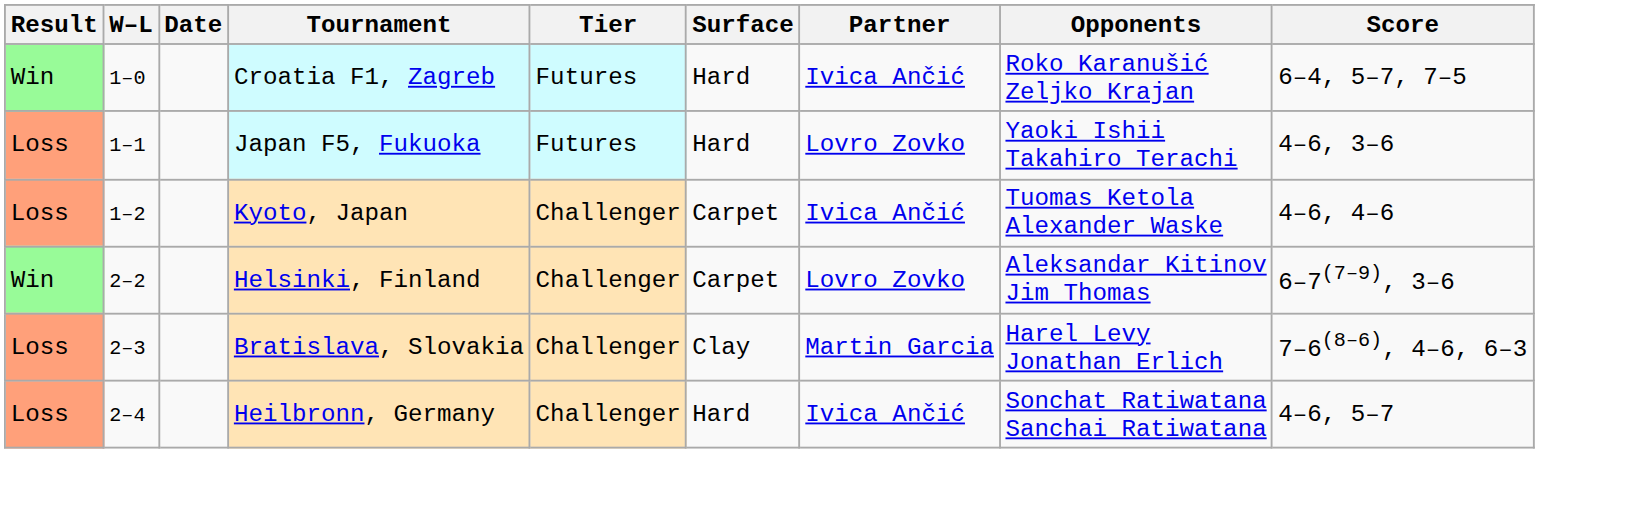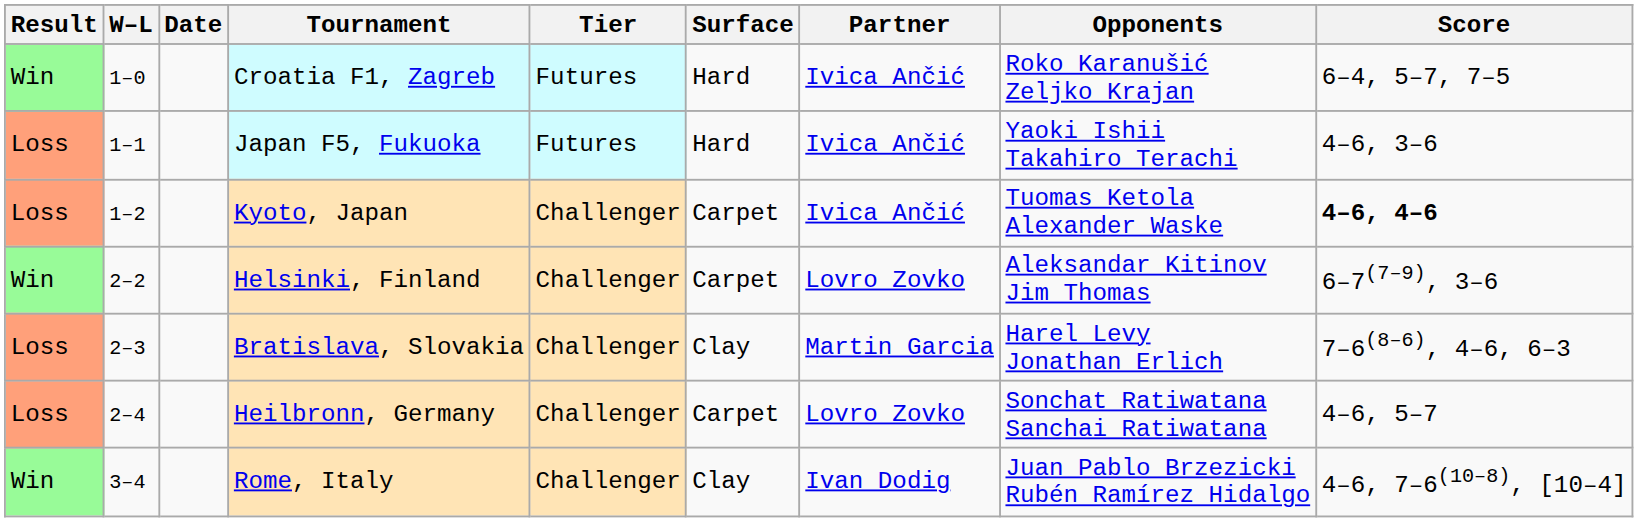Japan F5, Fukuoka | Partner: Lovro Zovko -> Ivica Ančić
Kyoto, Japan | Score: normal -> bold
Heilbronn, Germany | Surface: Hard -> Carpet
Heilbronn, Germany | Partner: Ivica Ančić -> Lovro Zovko
+ row: Win | 3–4 | Rome, Italy | Challenger | Clay | Ivan Dodig | Juan Pablo Brzezicki Rubén Ramírez Hidalgo | 4–6, 7–6(10–8), [10–4]
